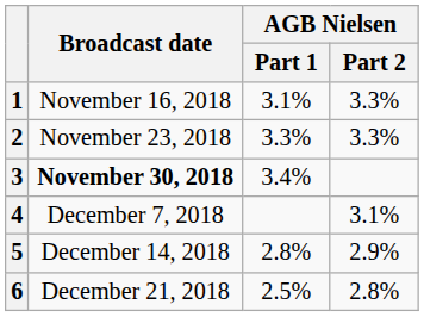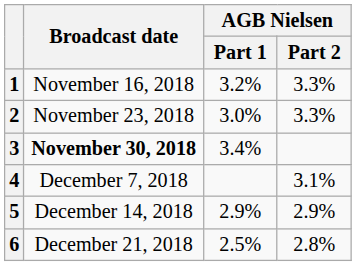1 | AGB Nielsen / Part 1: 3.1% -> 3.2%
2 | AGB Nielsen / Part 1: 3.3% -> 3.0%
5 | AGB Nielsen / Part 1: 2.8% -> 2.9%
